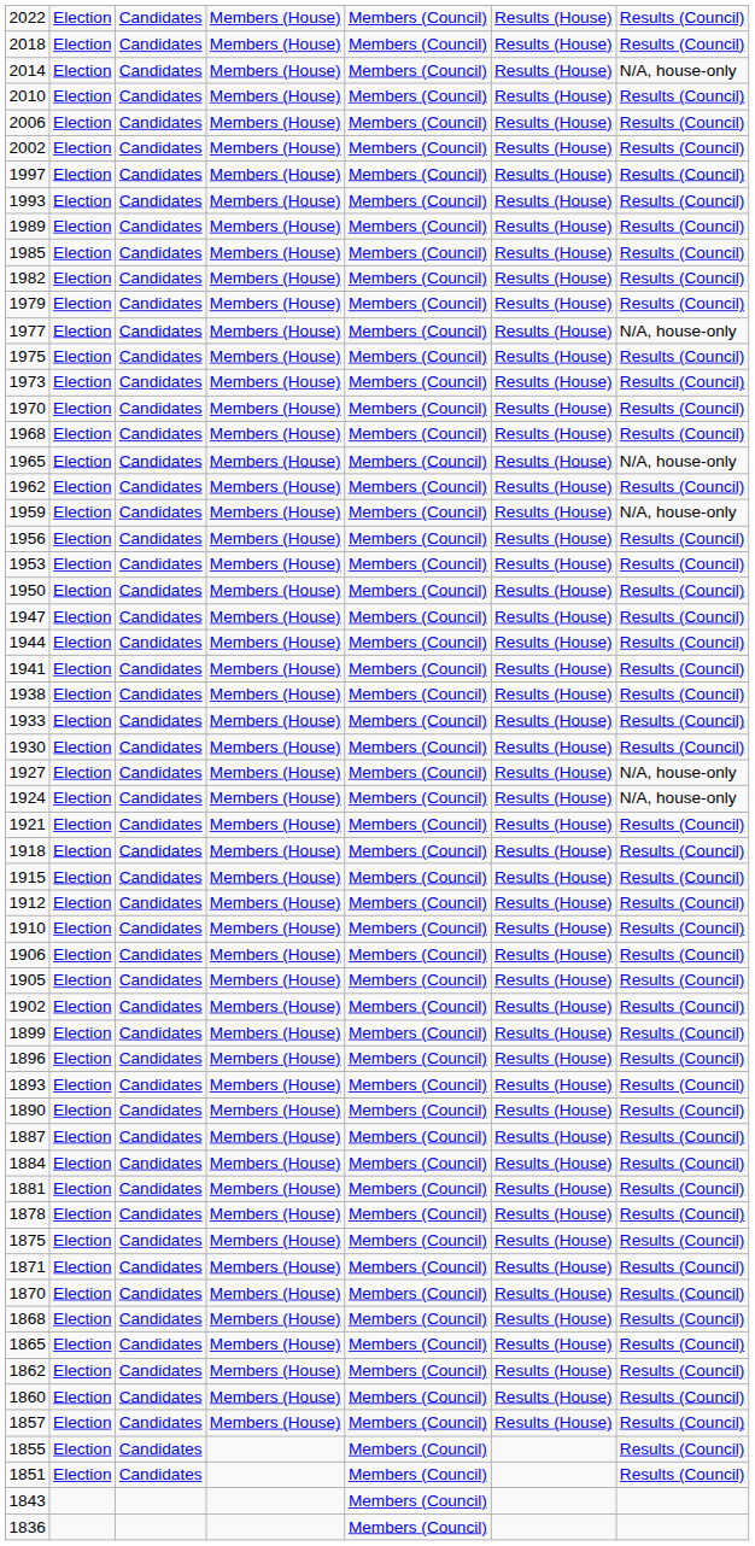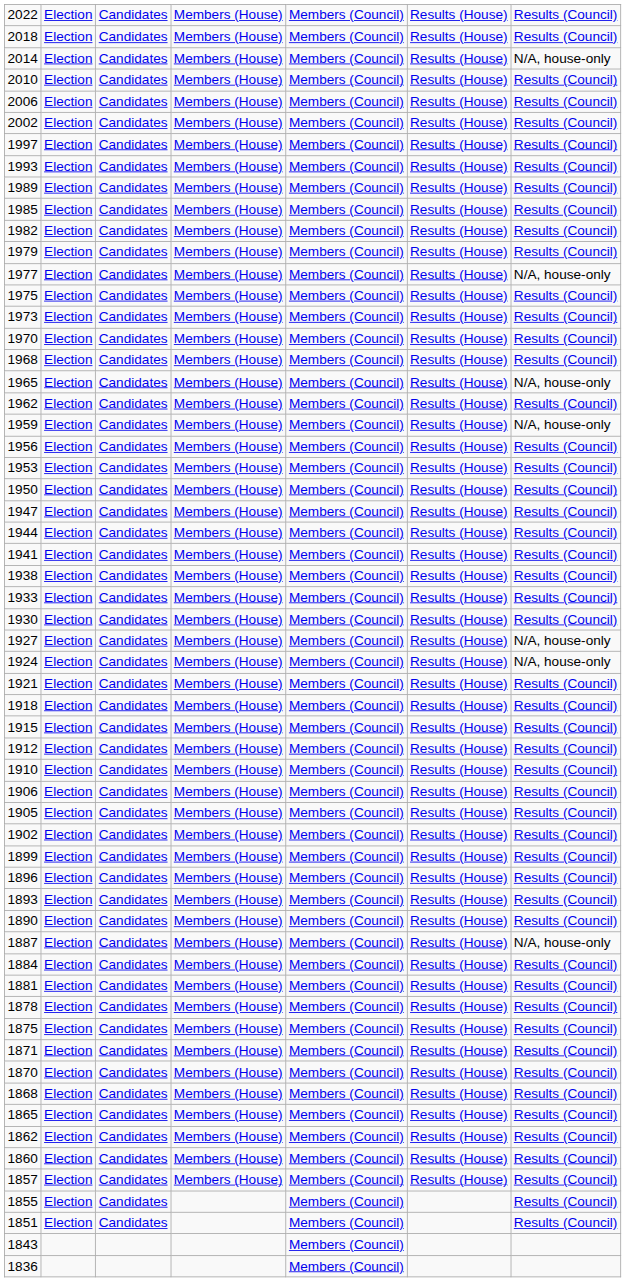1887 | column 7: Results (Council) -> N/A, house-only
